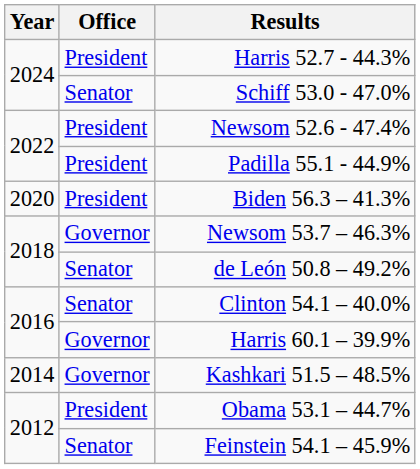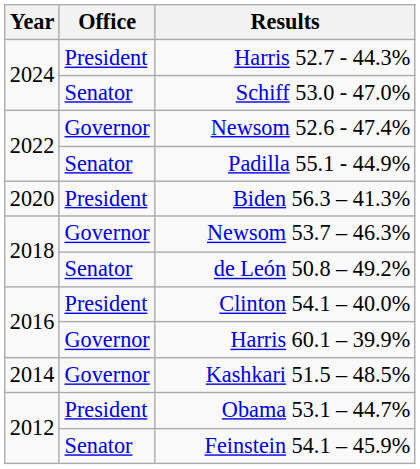Newsom 52.6 - 47.4% | Office: President -> Governor
Padilla 55.1 - 44.9% | Office: President -> Senator
Clinton 54.1 – 40.0% | Office: Senator -> President
